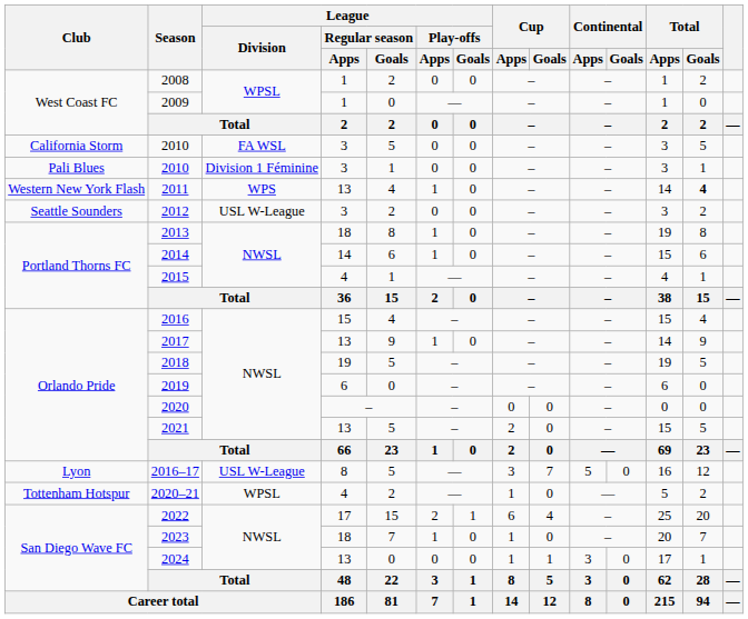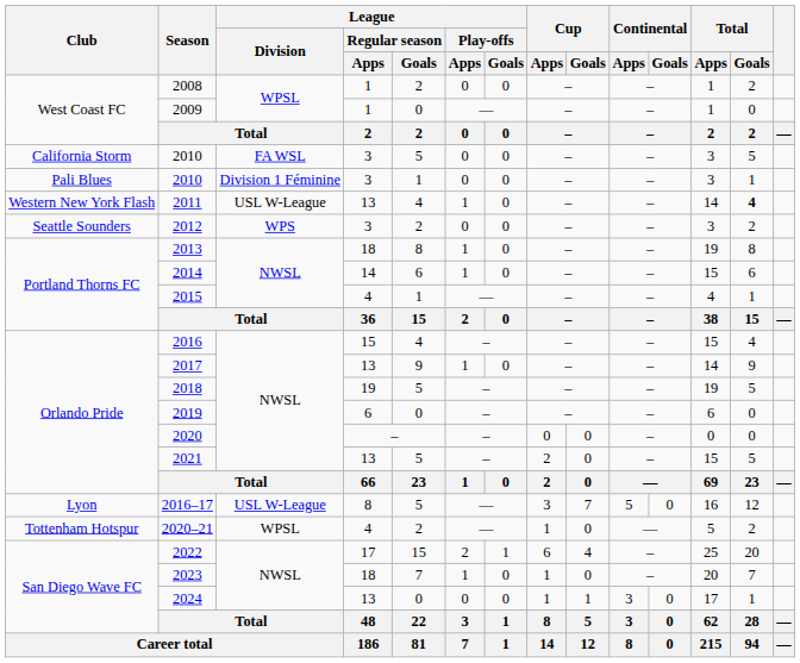2011 | League / Division: WPS -> USL W-League
2012 | League / Division: USL W-League -> WPS
